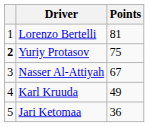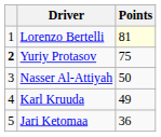Lorenzo Bertelli | Points: no background -> lightyellow background
Nasser Al-Attiyah | Points: 67 -> 50
